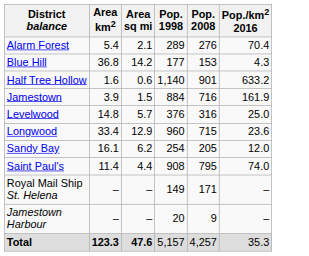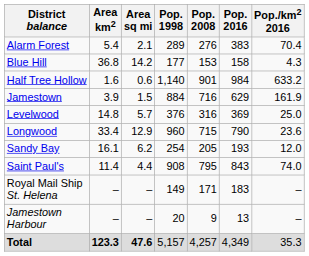+ column: Pop. 2016 | 383 | 158 | 984 | 629 | 369 | 790 | 193 | 843 | 183 | 13 | 4,349
